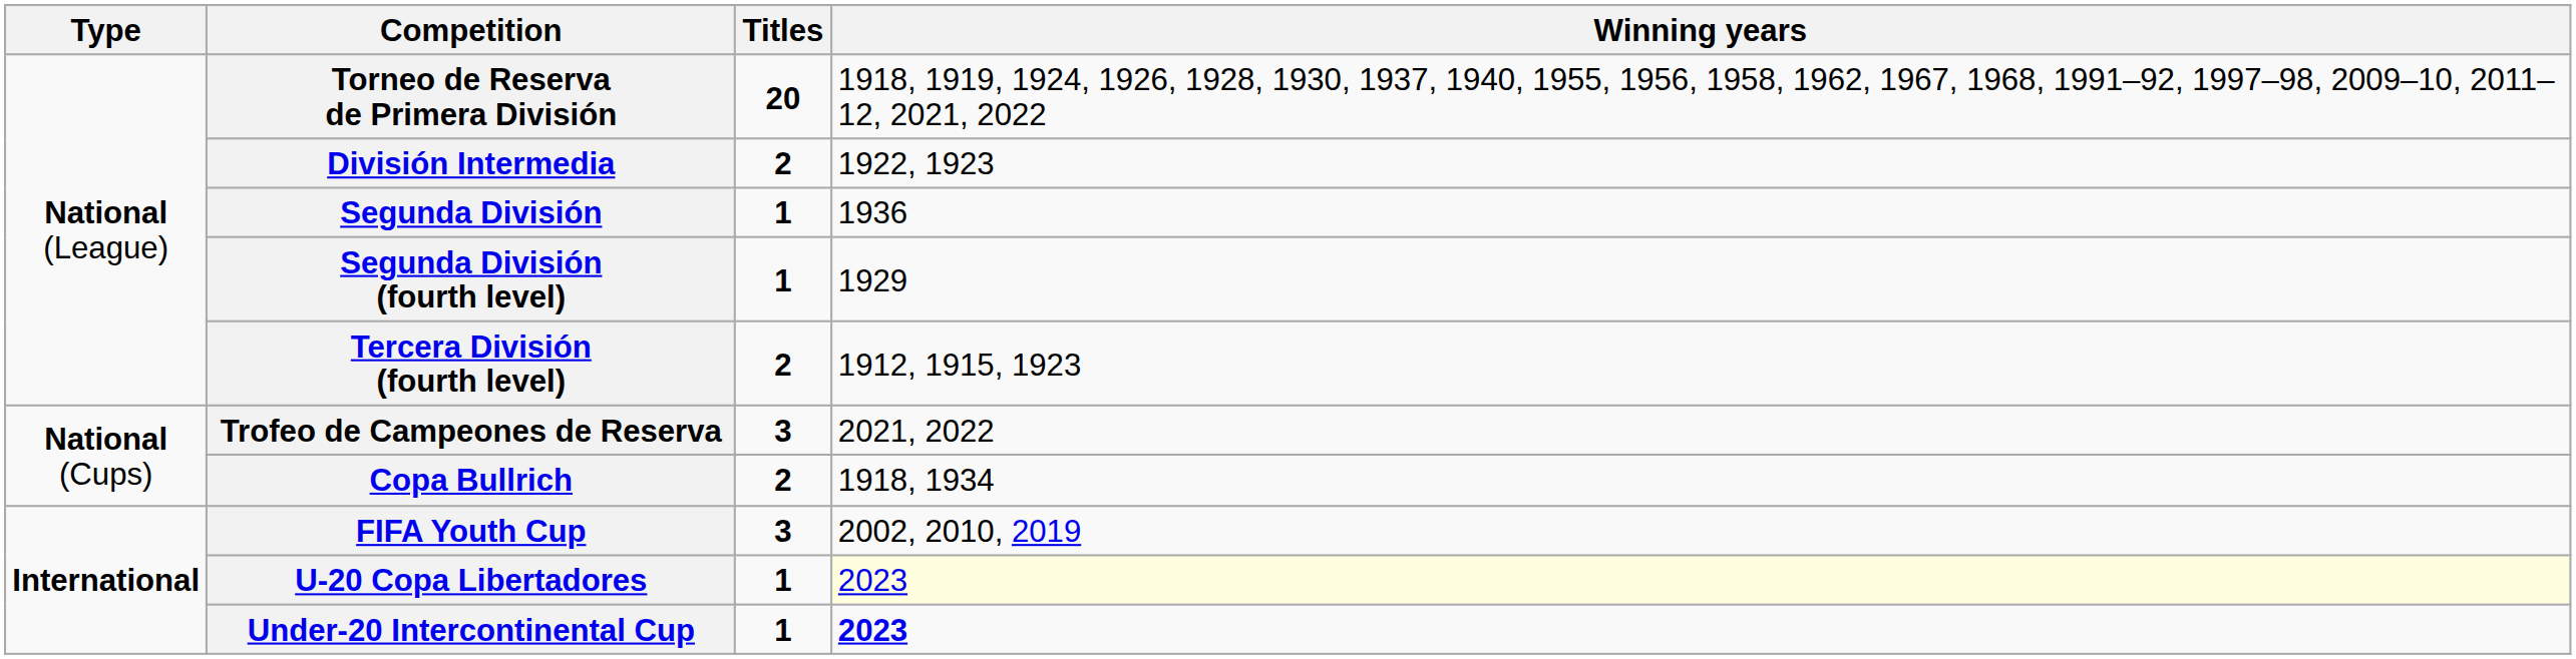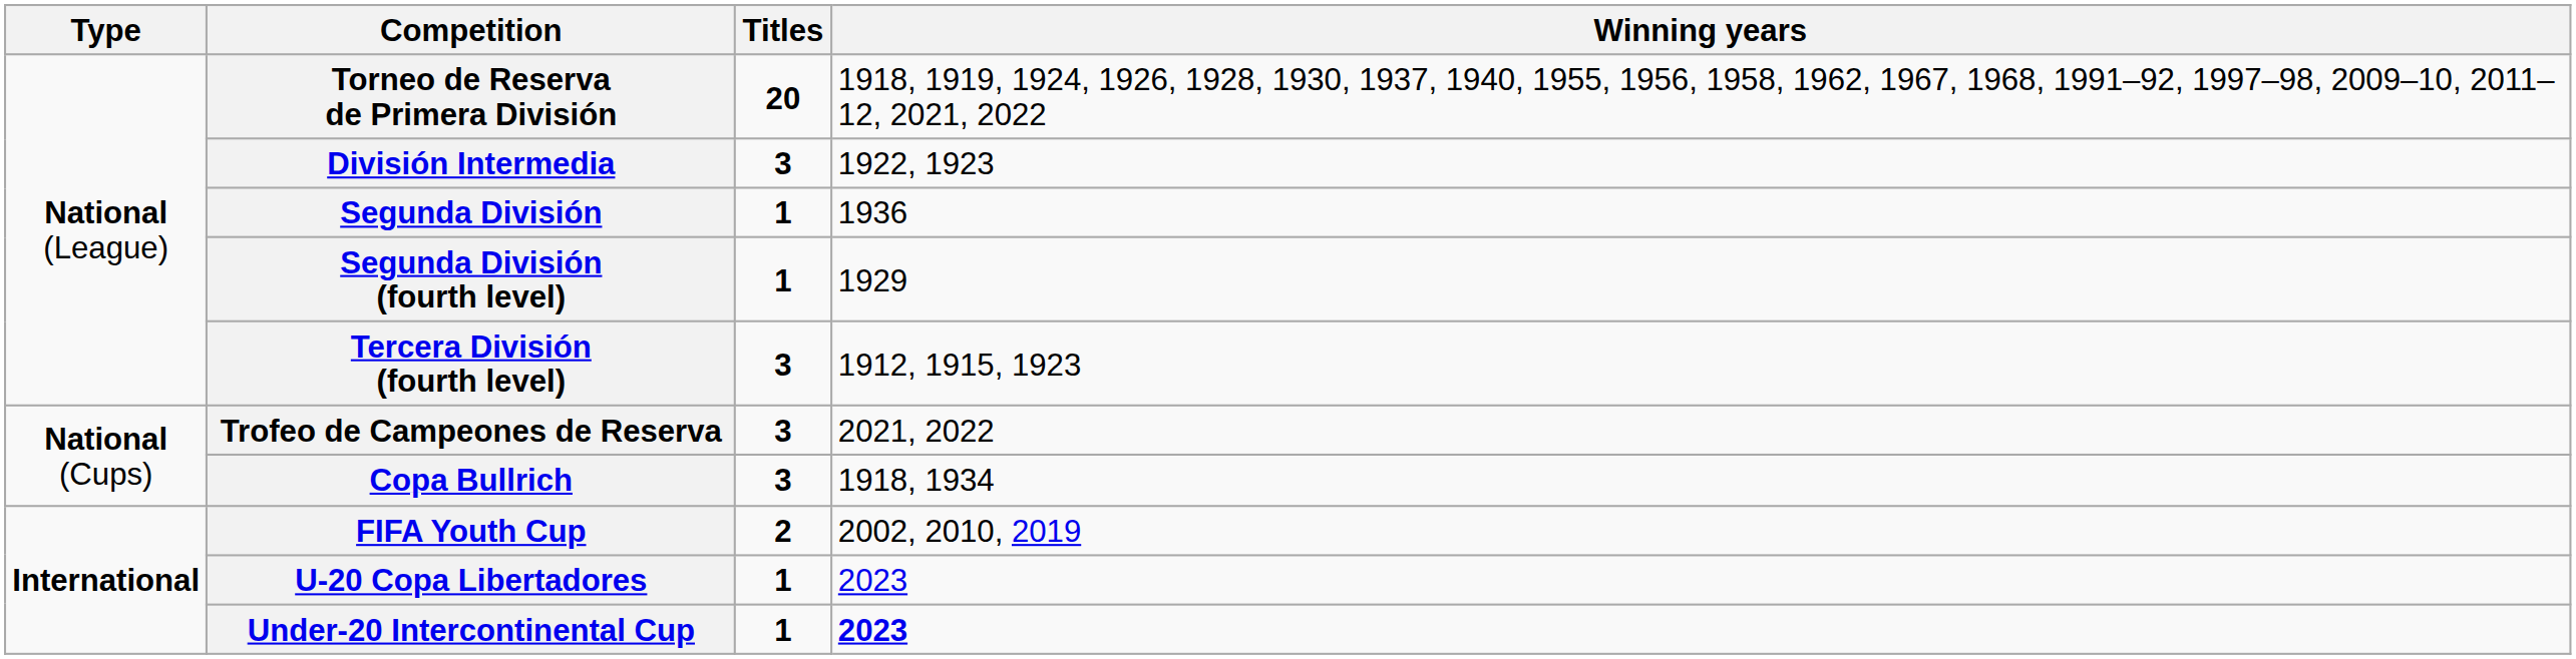División Intermedia | Titles: 2 -> 3
Tercera División (fourth level) | Titles: 2 -> 3
Copa Bullrich | Titles: 2 -> 3
FIFA Youth Cup | Titles: 3 -> 2
U-20 Copa Libertadores | Winning years: lightyellow background -> no background
